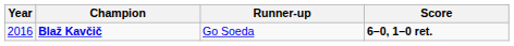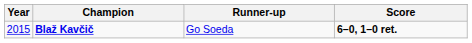Blaž Kavčič | Year: 2016 -> 2015
